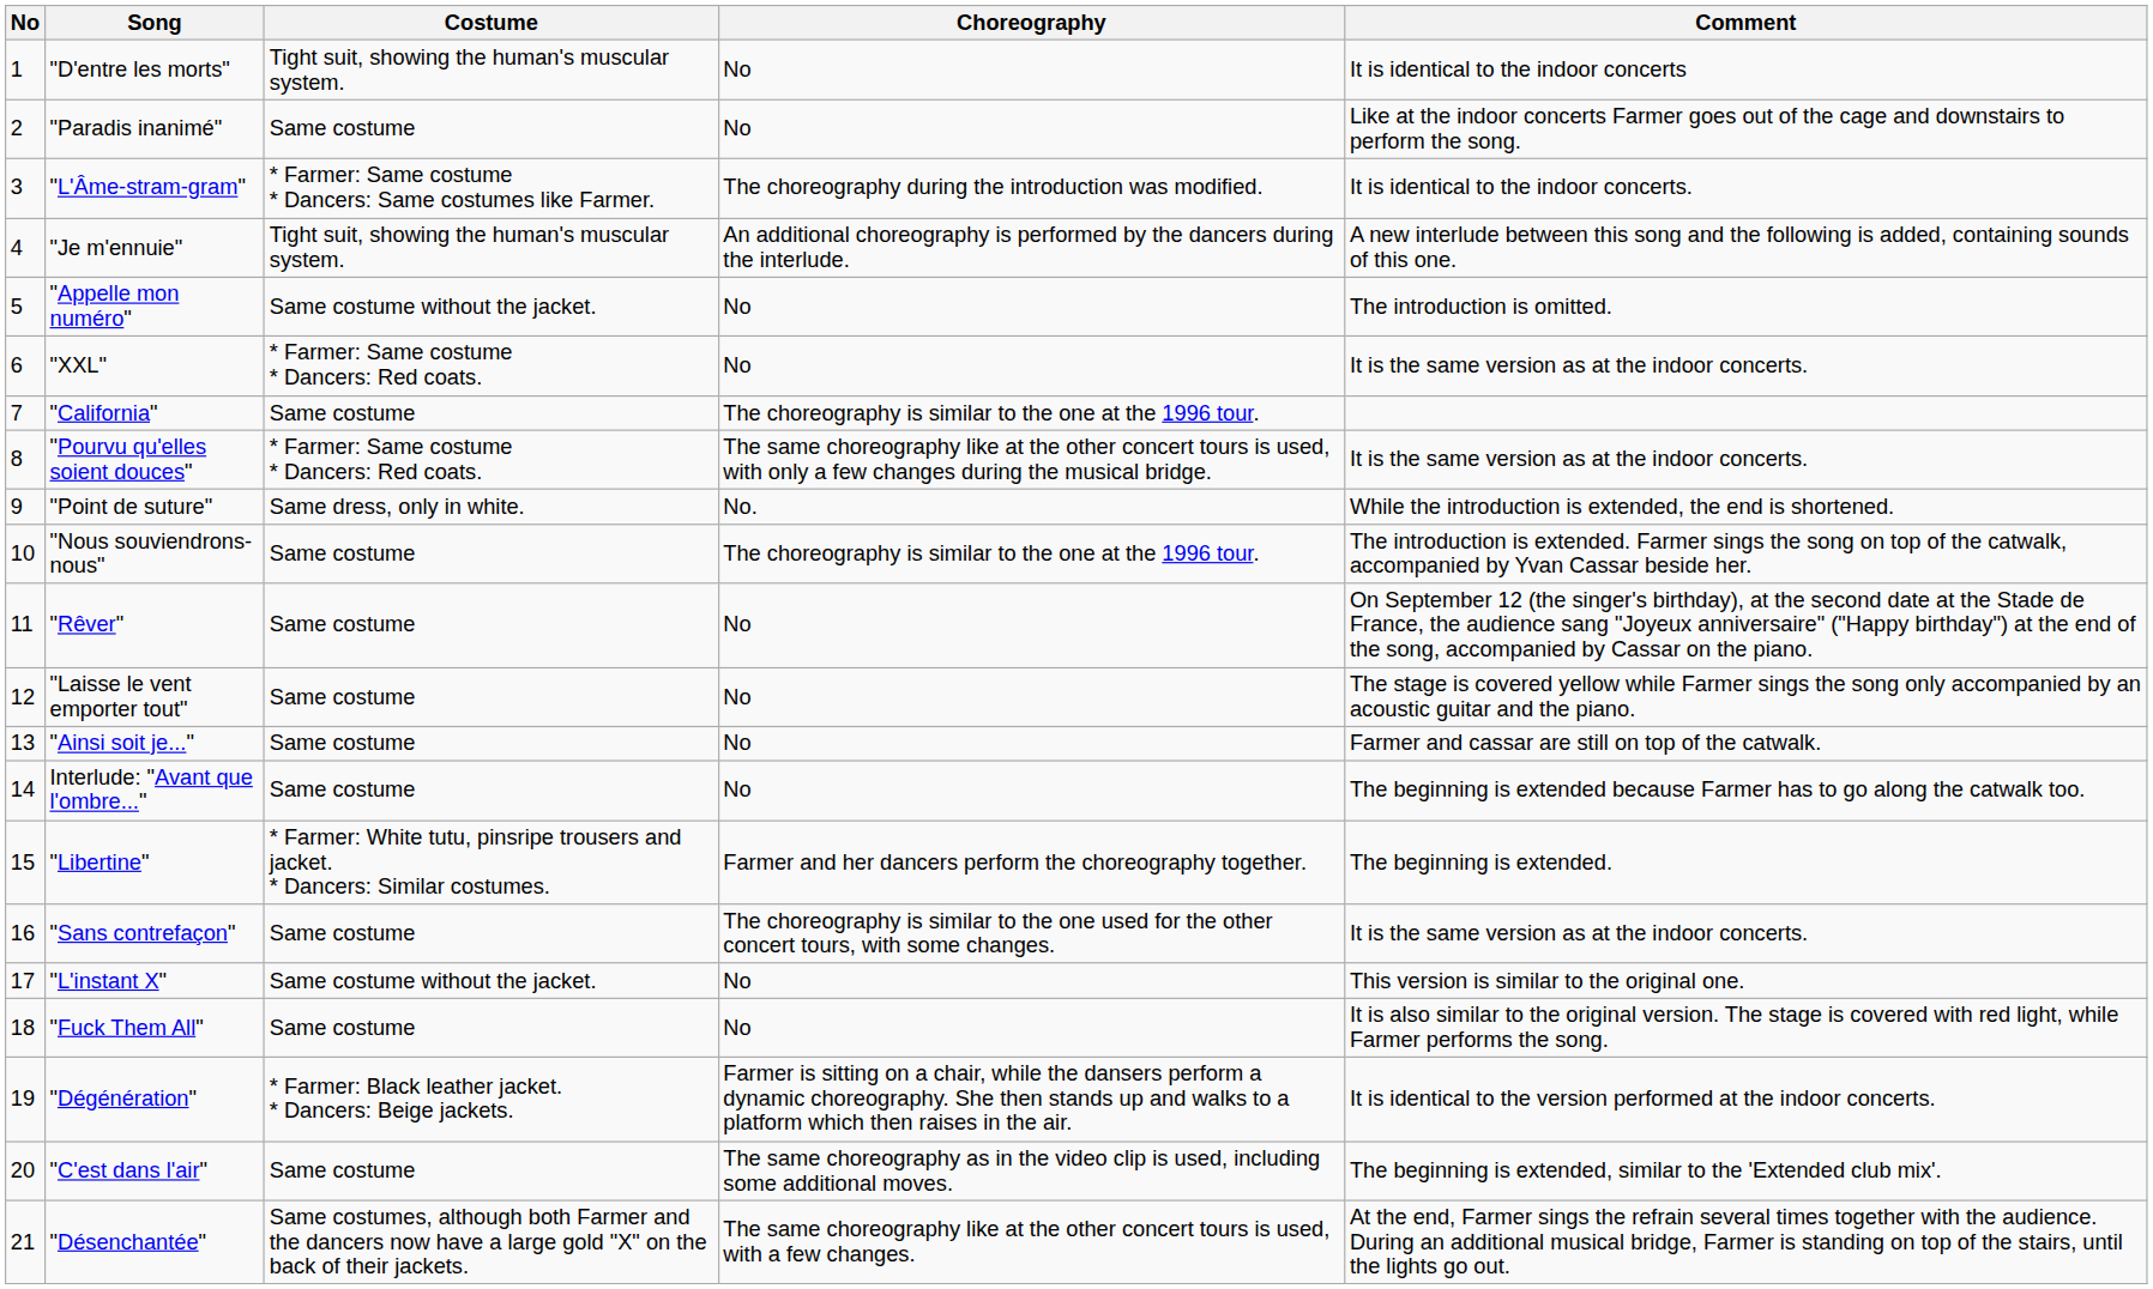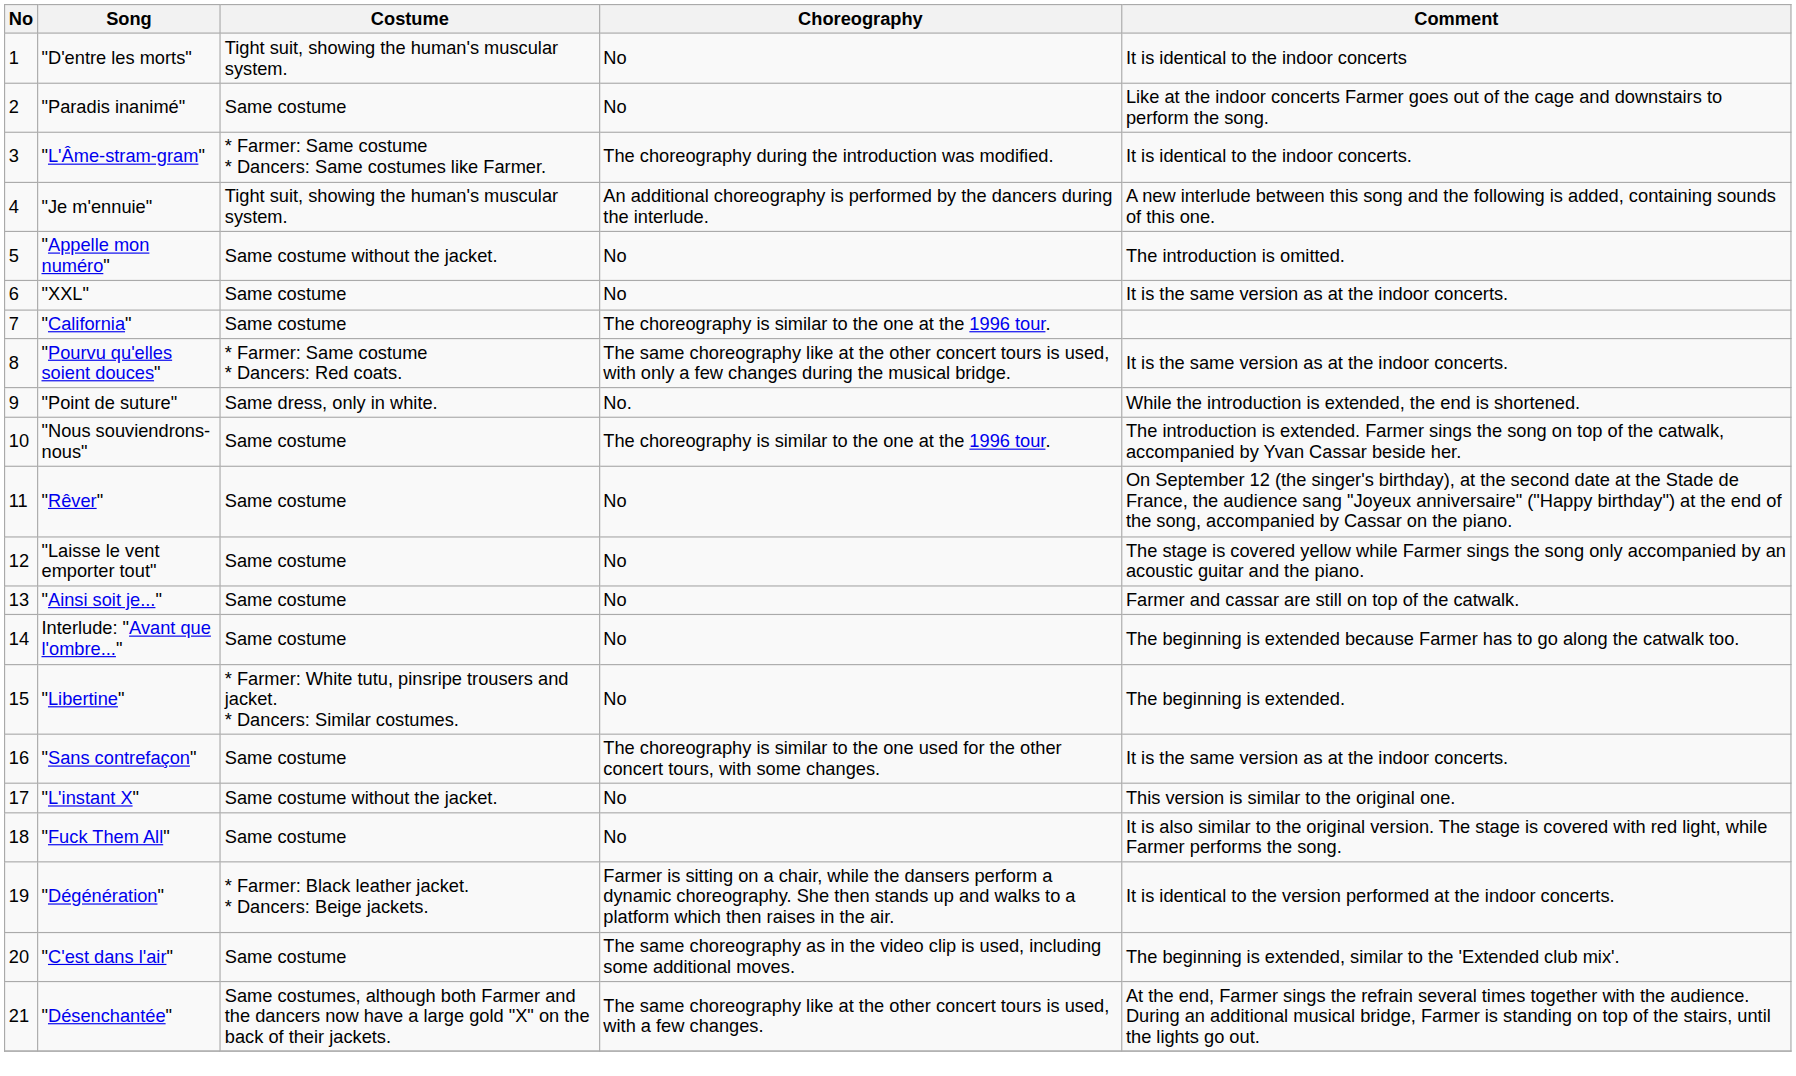"XXL" | Costume: * Farmer: Same costume * Dancers: Red coats. -> Same costume
"Libertine" | Choreography: Farmer and her dancers perform the choreography together. -> No
